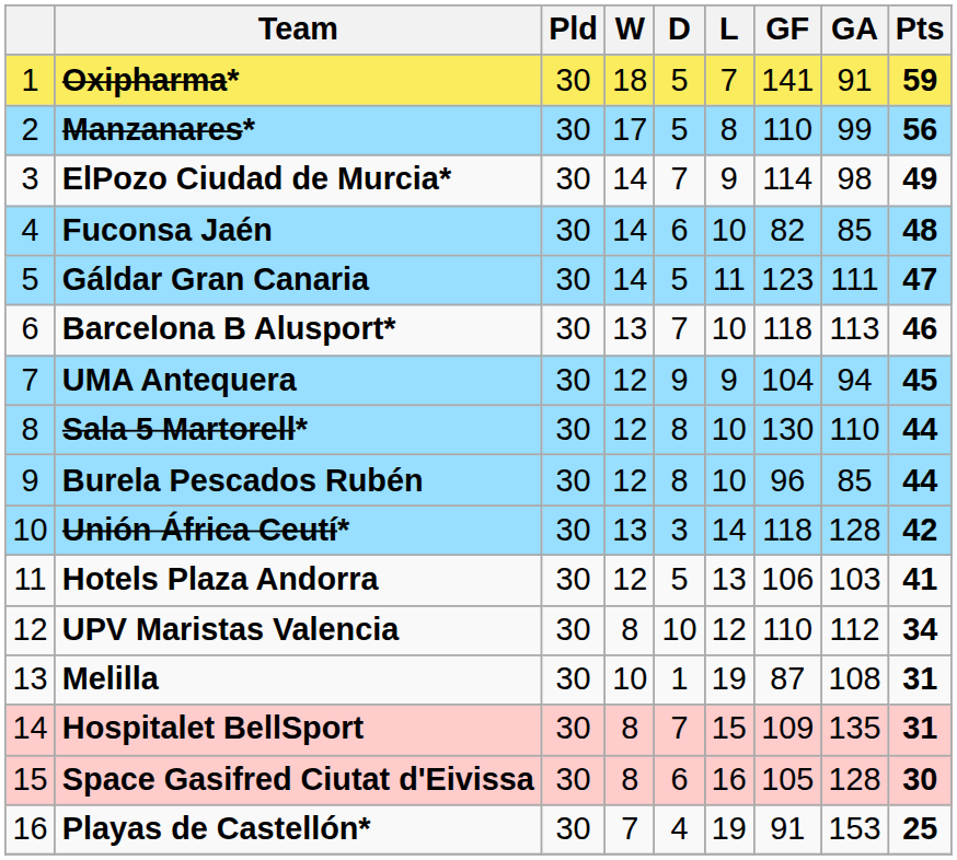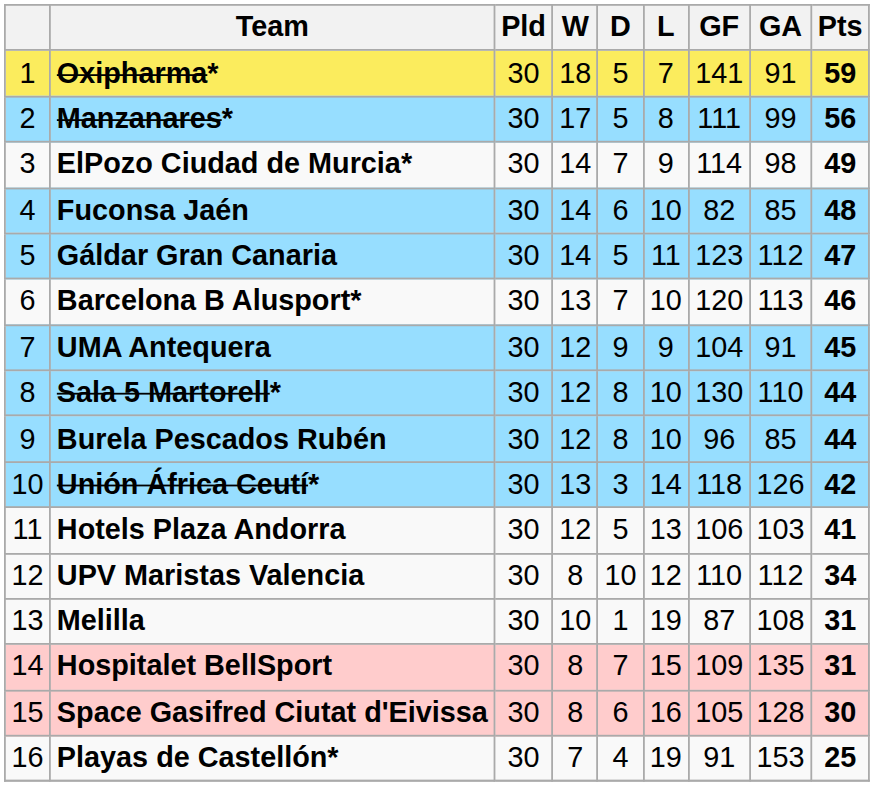Manzanares* | GF: 110 -> 111
Gáldar Gran Canaria | GA: 111 -> 112
Barcelona B Alusport* | GF: 118 -> 120
UMA Antequera | GA: 94 -> 91
Unión África Ceutí* | GA: 128 -> 126
